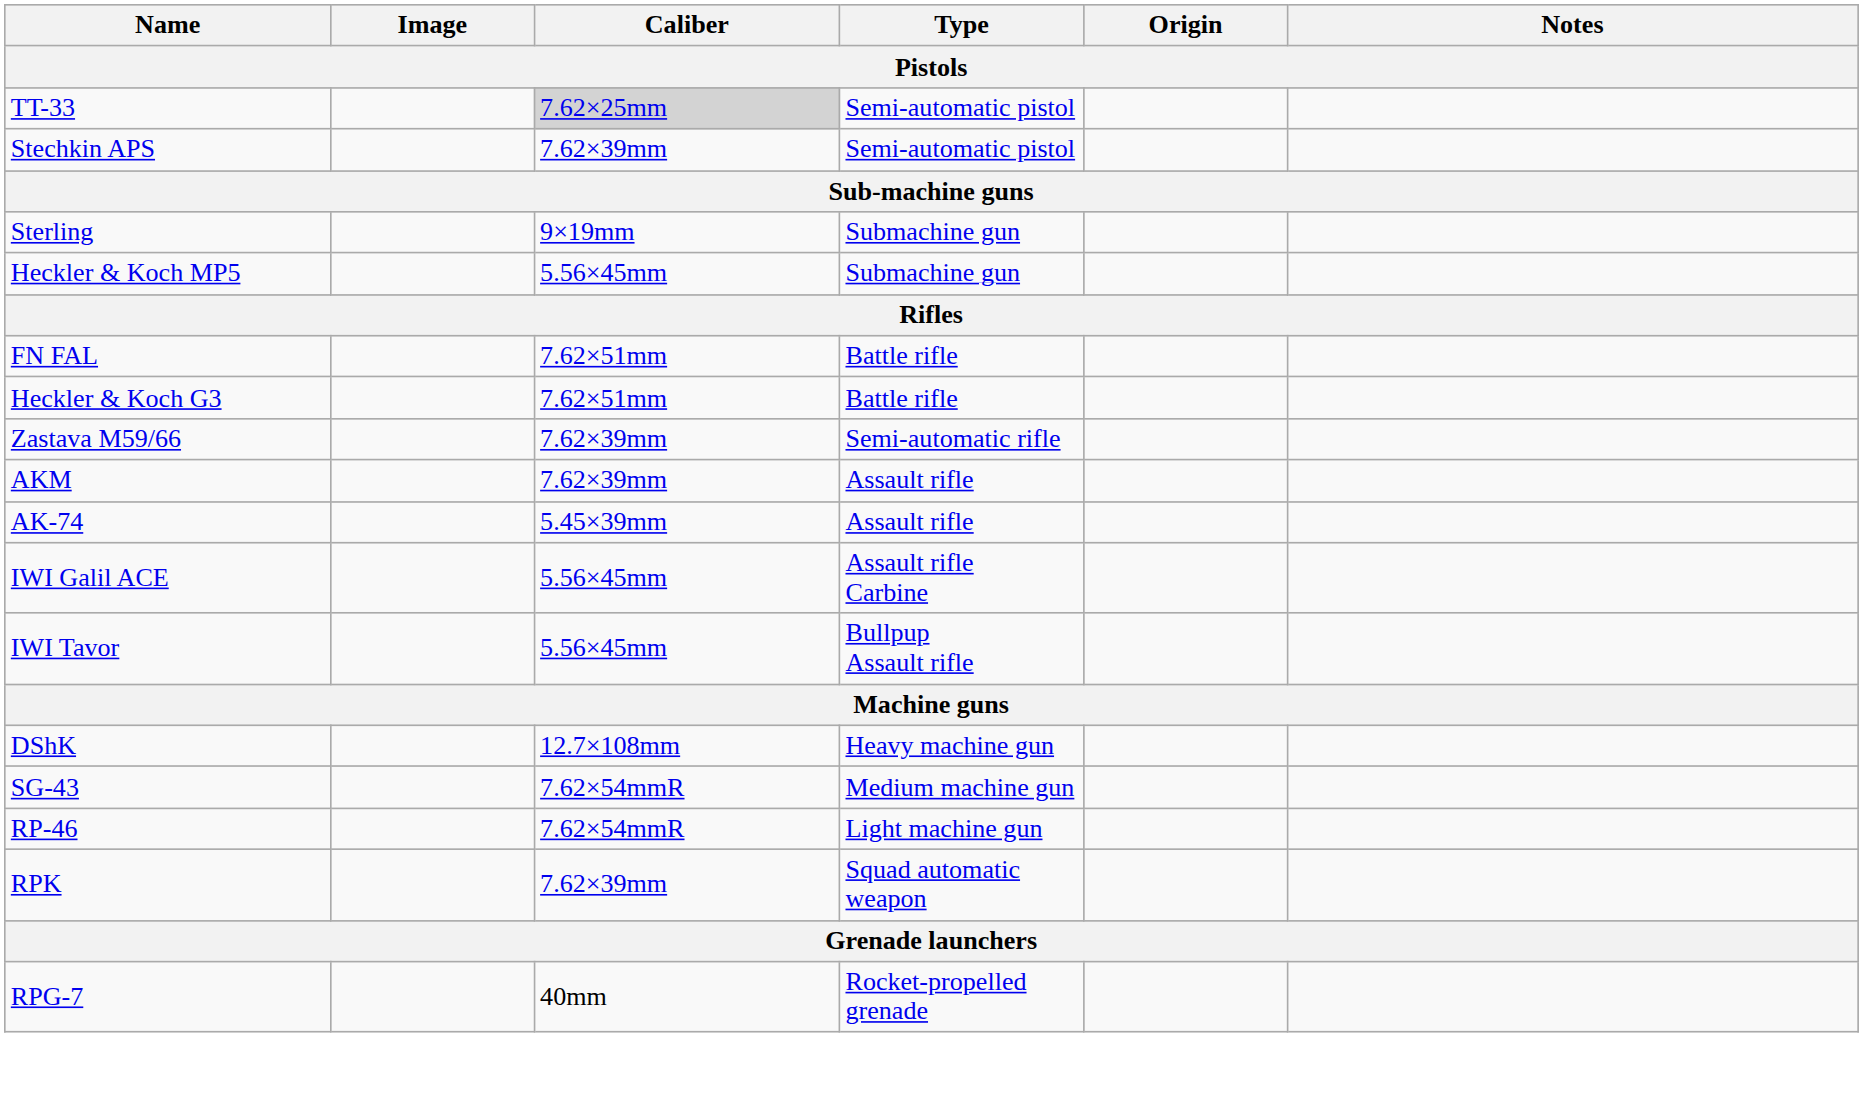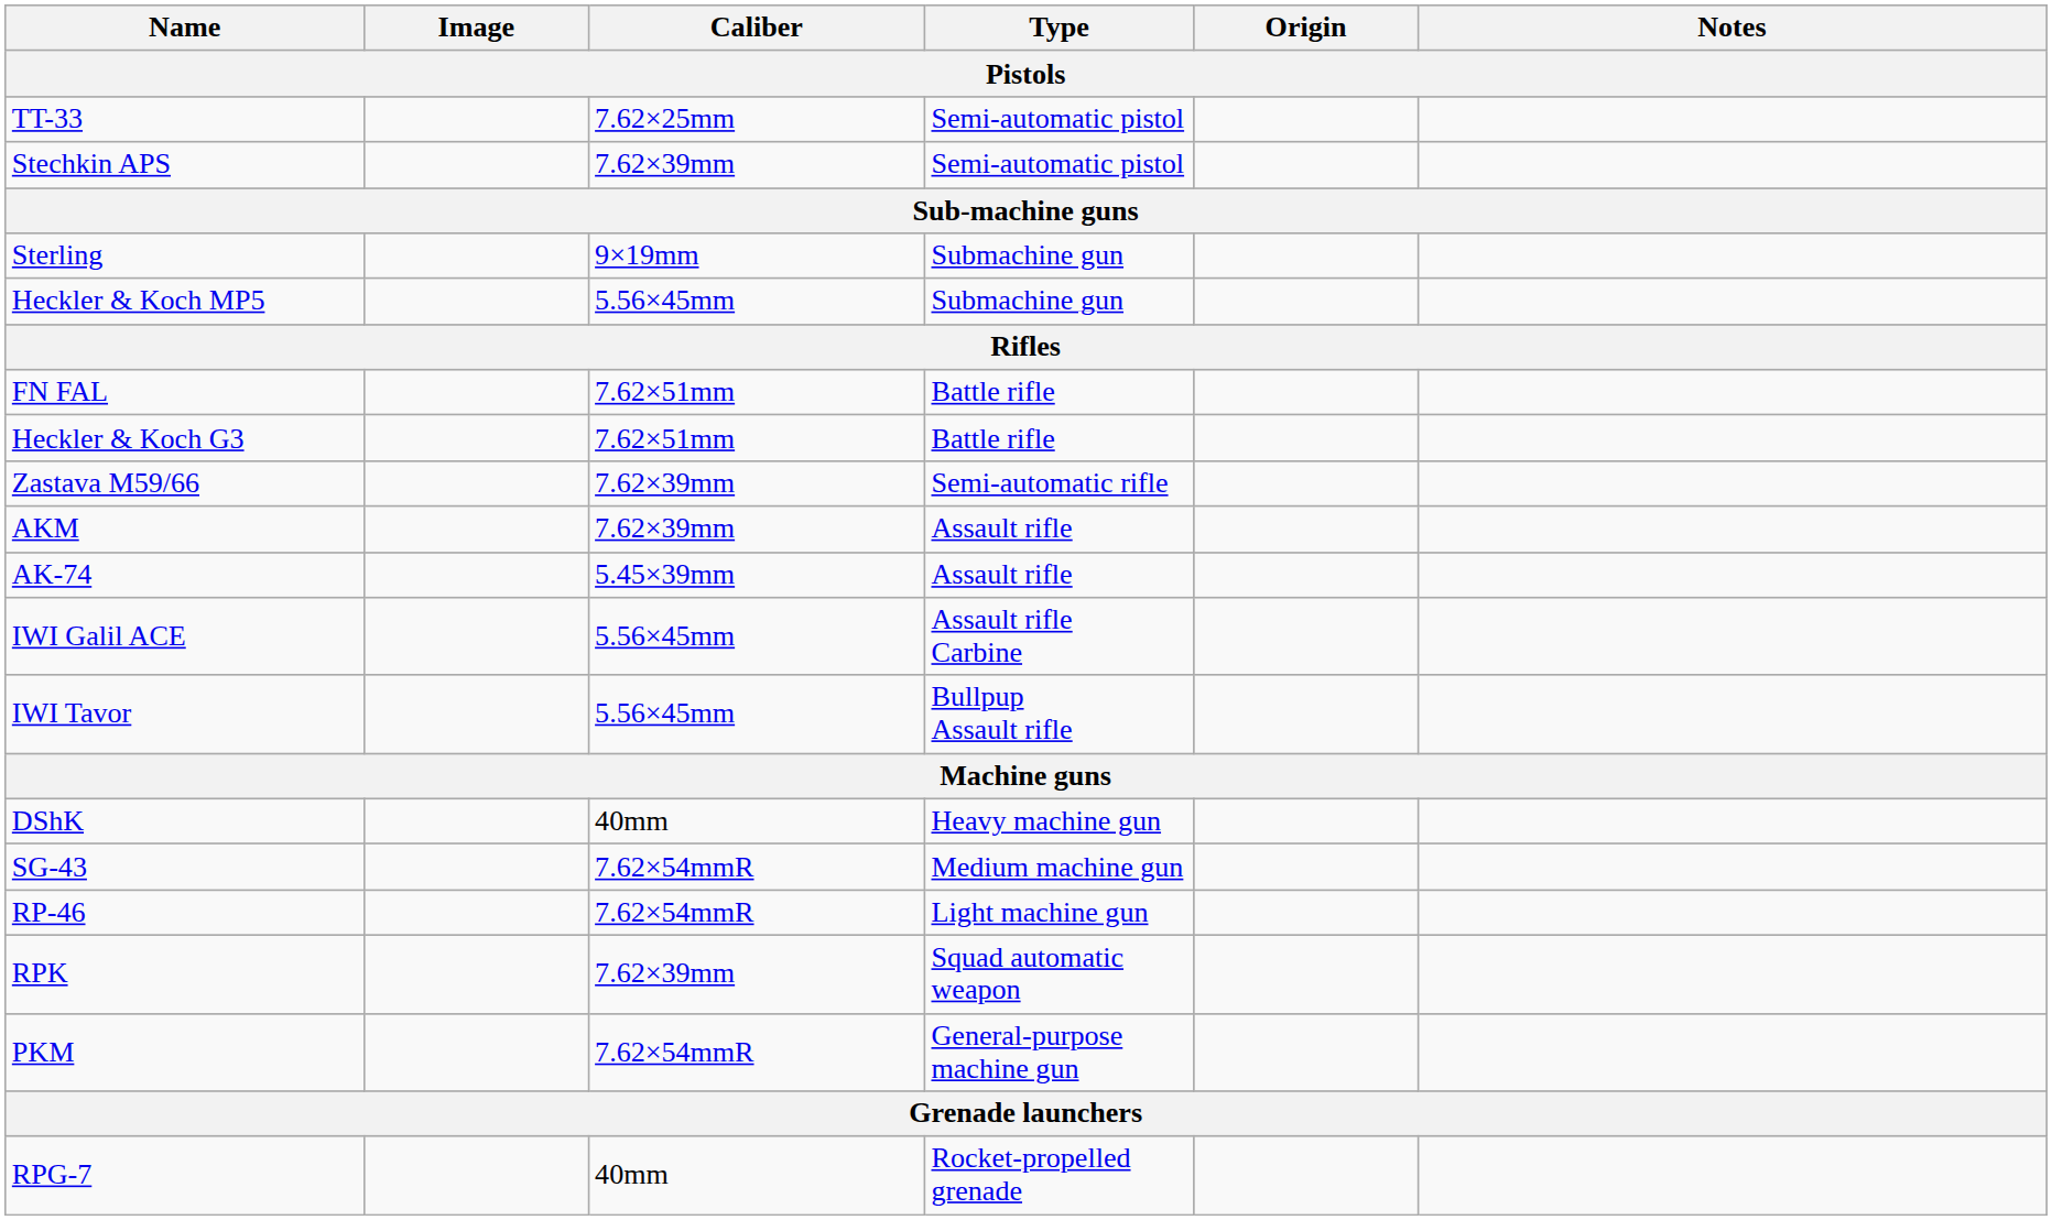TT-33 | Caliber: lightgrey background -> no background
DShK | Caliber: 12.7×108mm -> 40mm
+ row: PKM | 7.62×54mmR | General-purpose machine gun
